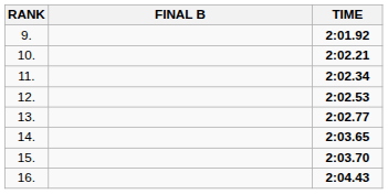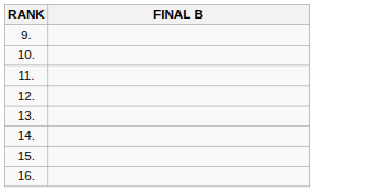- column: TIME | 2:01.92 | 2:02.21 | 2:02.34 | 2:02.53 | 2:02.77 | 2:03.65 | 2:03.70 | 2:04.43
